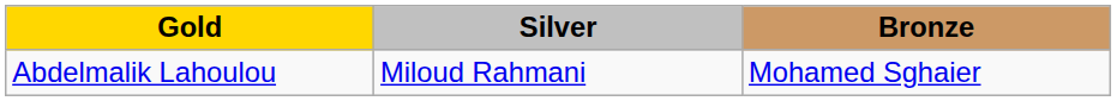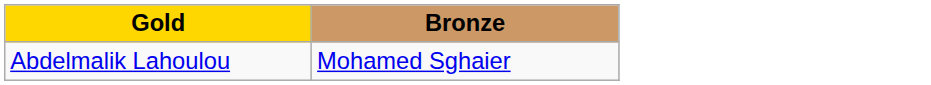- column: Silver | Miloud Rahmani
